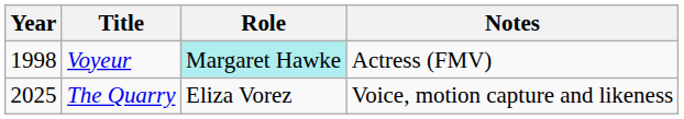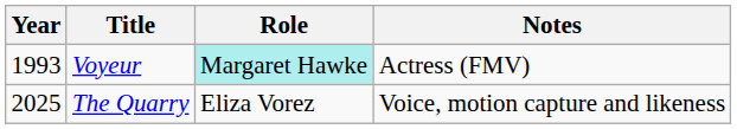Voyeur | Year: 1998 -> 1993
